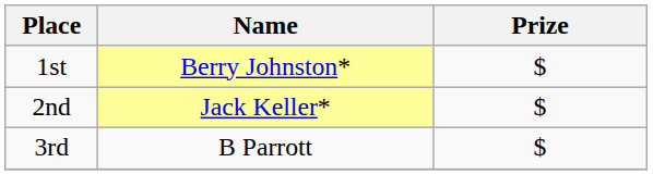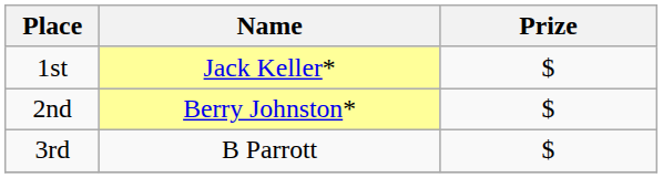1st | Name: Berry Johnston* -> Jack Keller*
2nd | Name: Jack Keller* -> Berry Johnston*
